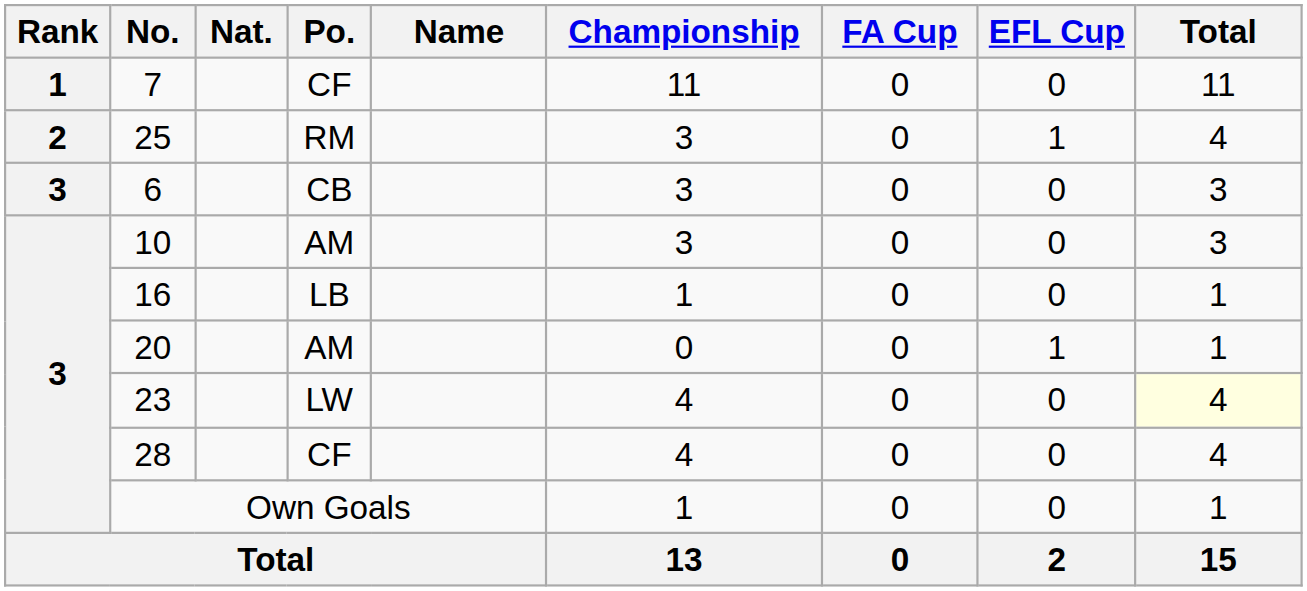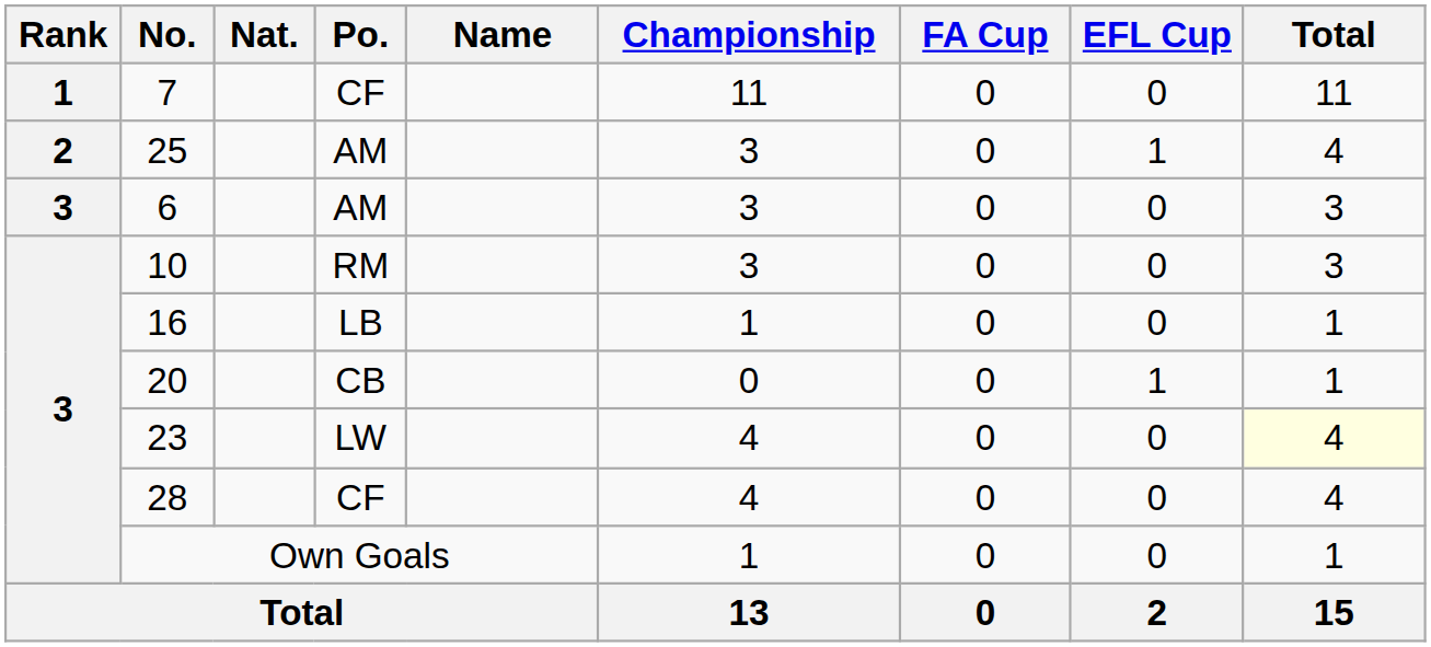25 | Po.: RM -> AM
6 | Po.: CB -> AM
10 | Po.: AM -> RM
20 | Po.: AM -> CB
